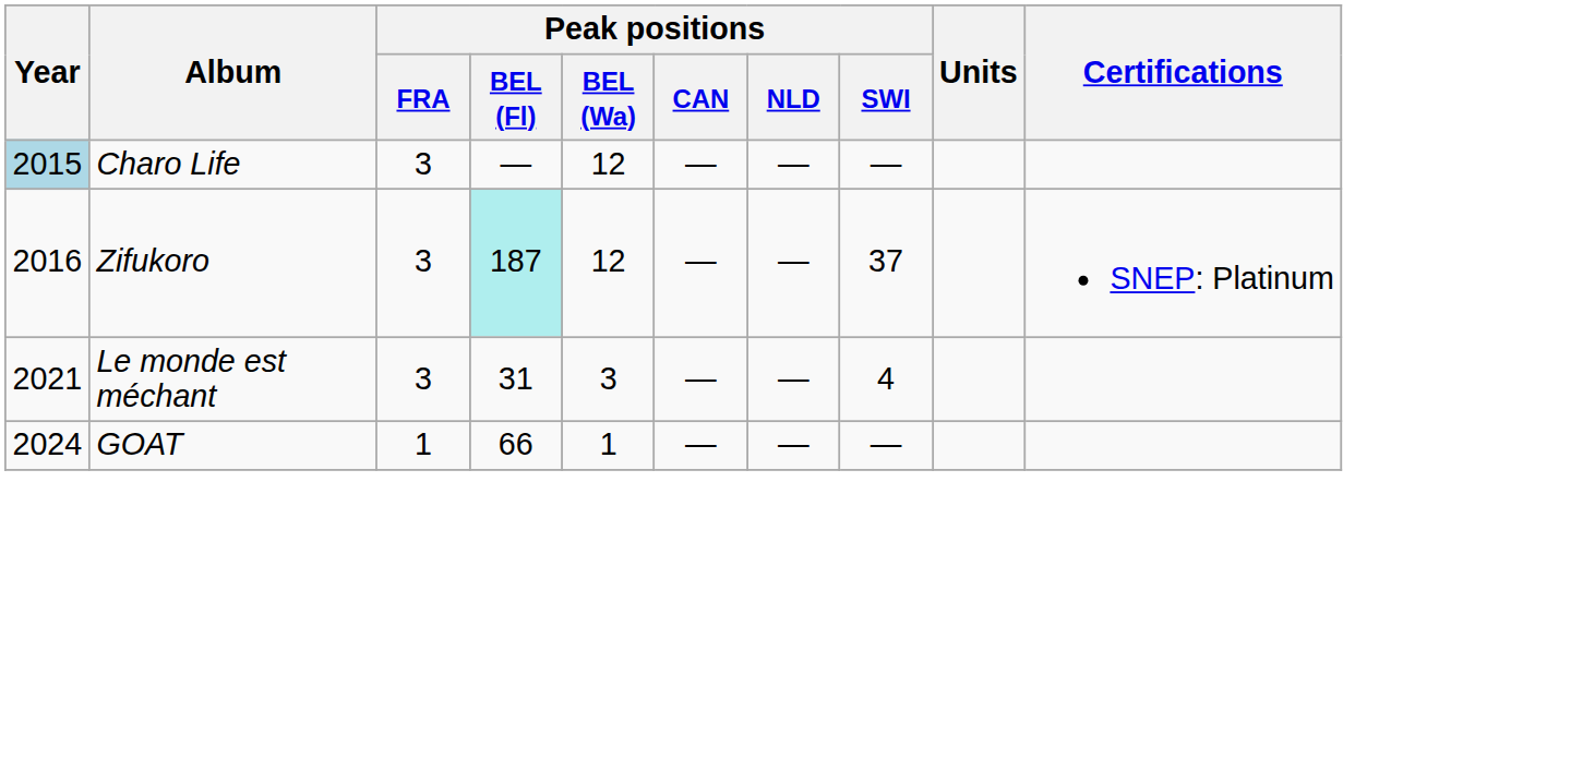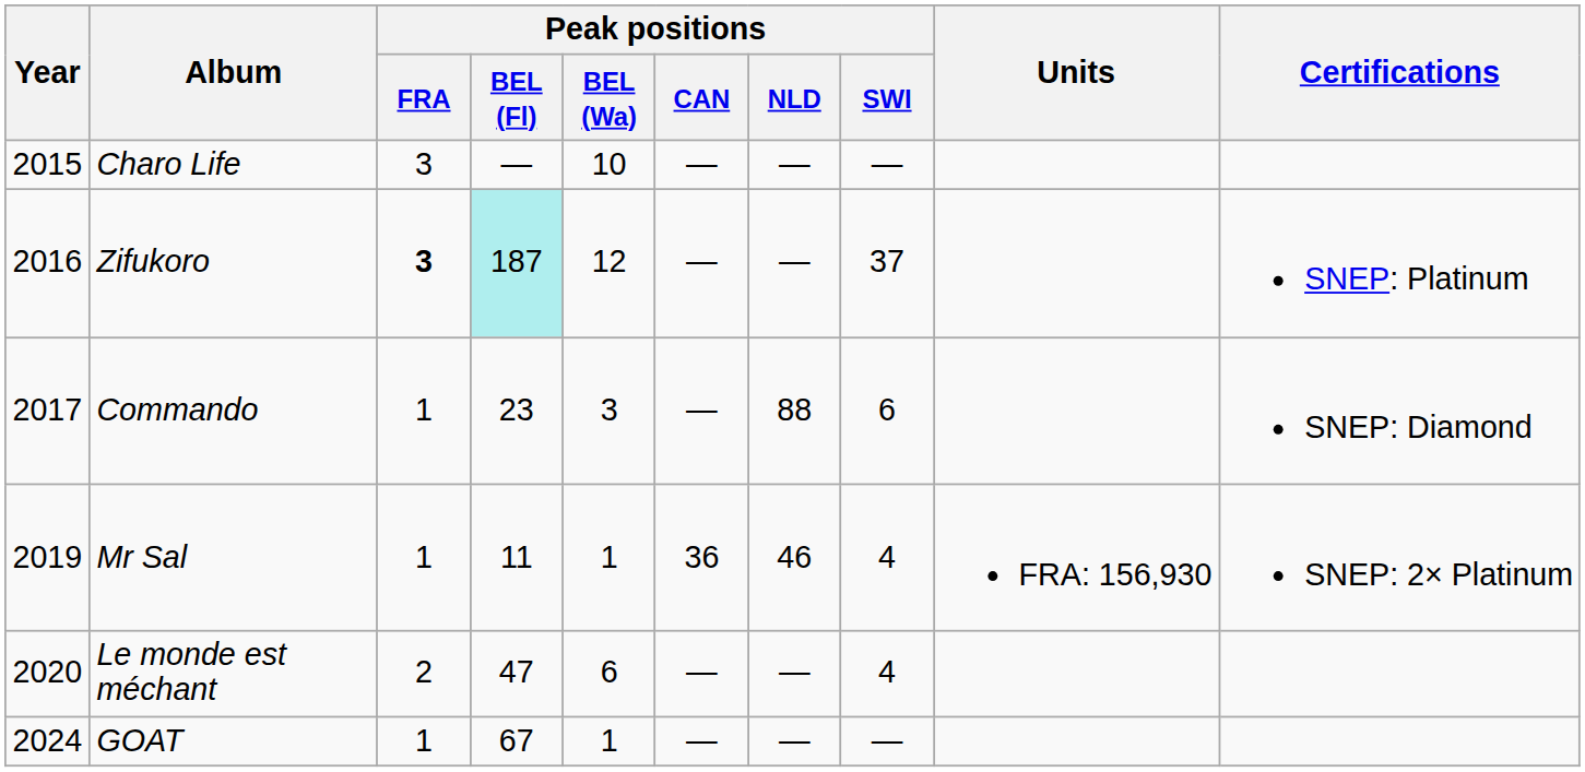Charo Life | Year: lightblue background -> no background
Charo Life | Peak positions / BEL (Wa): 12 -> 10
Zifukoro | Peak positions / FRA: normal -> bold
+ row: 2017 | Commando | 1 | 23 | 3 | — | 88 | 6 | SNEP: Diamond
+ row: 2019 | Mr Sal | 1 | 11 | 1 | 36 | 46 | 4 | FRA: 156,930 | SNEP: 2× Platinum
Le monde est méchant | Year: 2021 -> 2020
Le monde est méchant | Peak positions / FRA: 3 -> 2
Le monde est méchant | Peak positions / BEL (Fl): 31 -> 47
Le monde est méchant | Peak positions / BEL (Wa): 3 -> 6
GOAT | Peak positions / BEL (Fl): 66 -> 67
